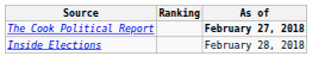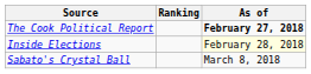Inside Elections | As of: no background -> lightyellow background
+ row: Sabato's Crystal Ball | March 8, 2018
